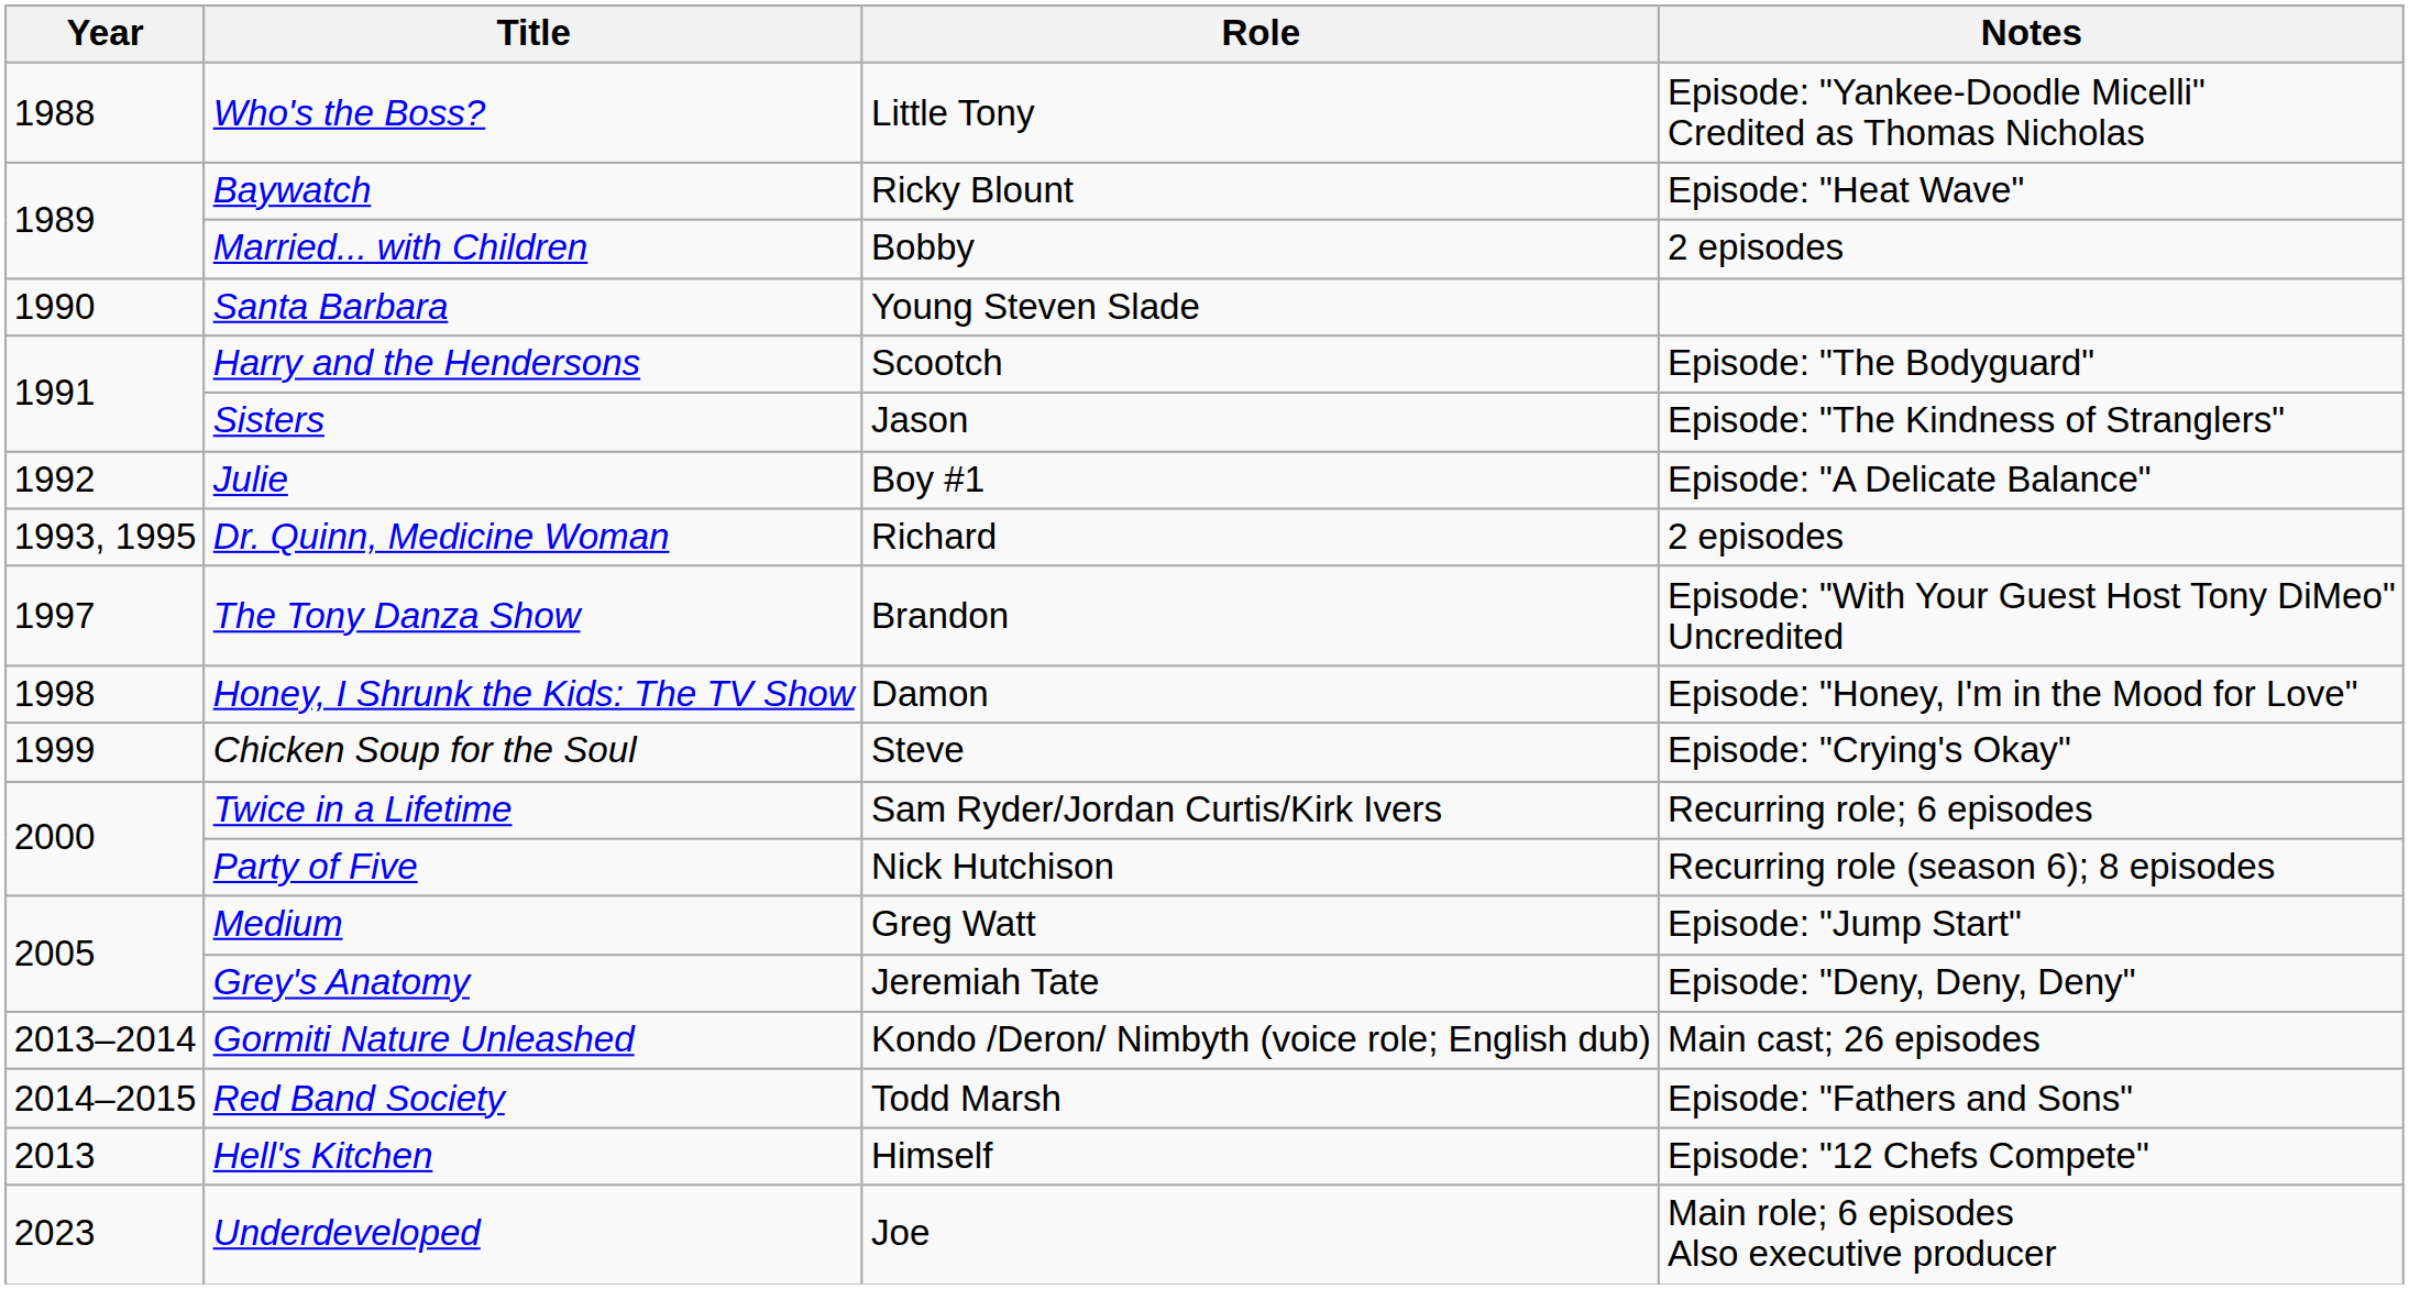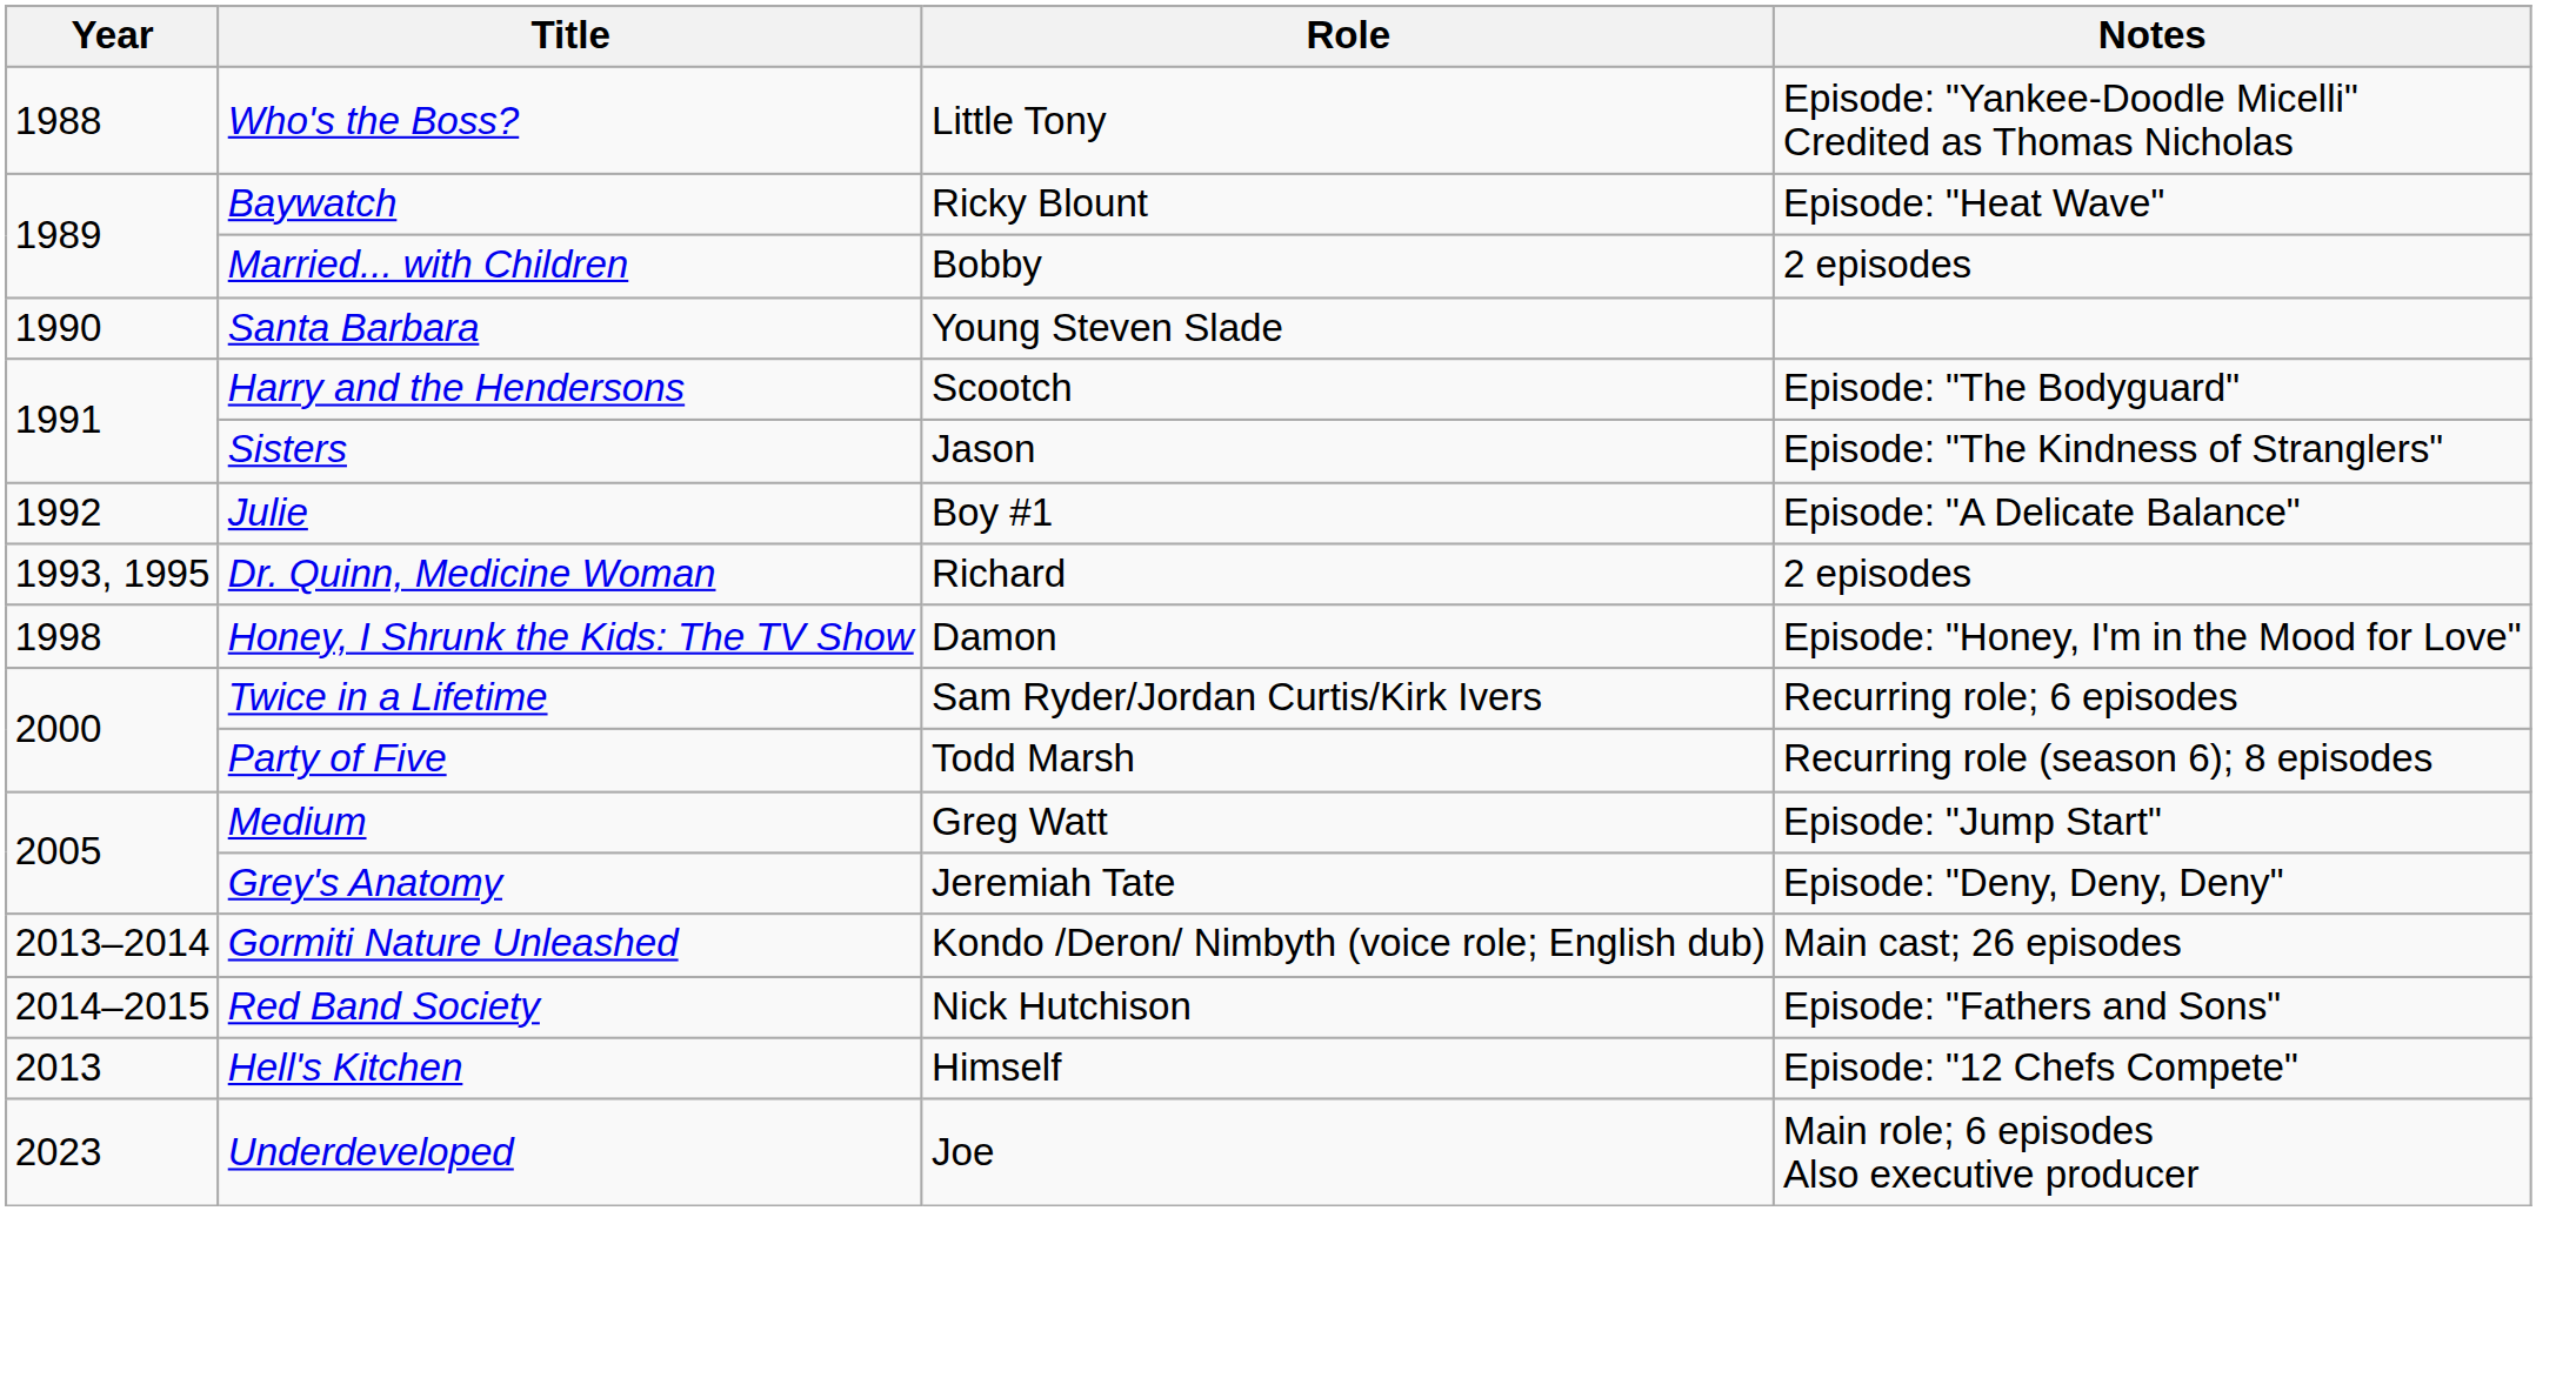- row: 1997 | The Tony Danza Show | Brandon | Episode: "With Your Guest Host Tony DiMeo" Uncredited
- row: 1999 | Chicken Soup for the Soul | Steve | Episode: "Crying's Okay"
Party of Five | Role: Nick Hutchison -> Todd Marsh
Red Band Society | Role: Todd Marsh -> Nick Hutchison
